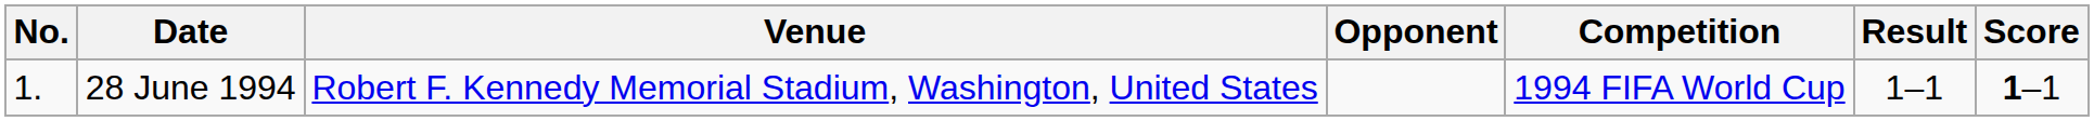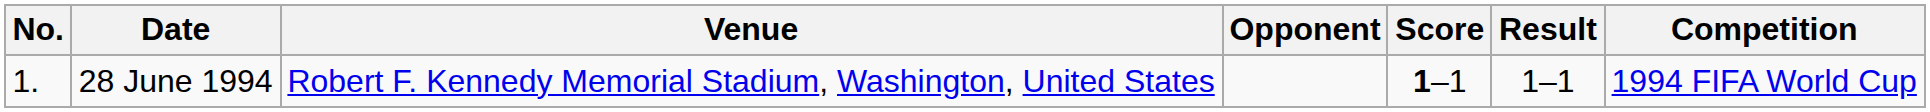columns swapped: Score <-> Competition
